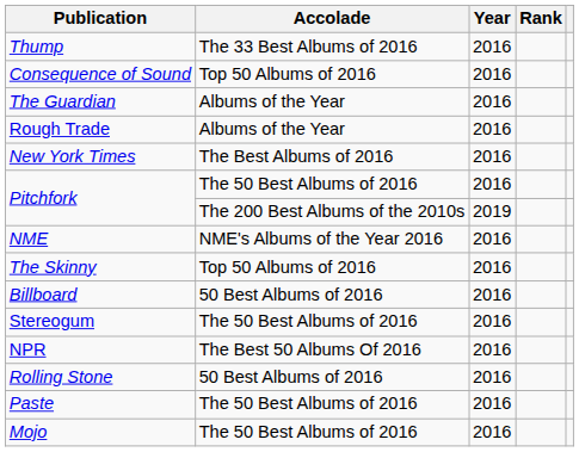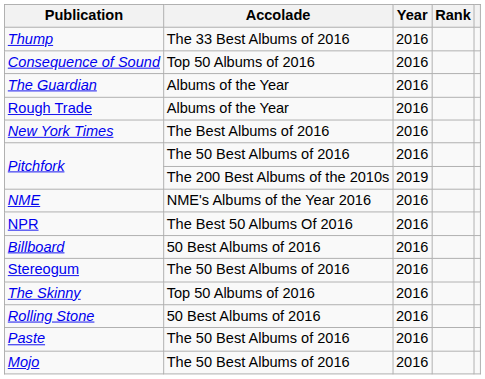rows swapped: The Skinny <-> NPR
